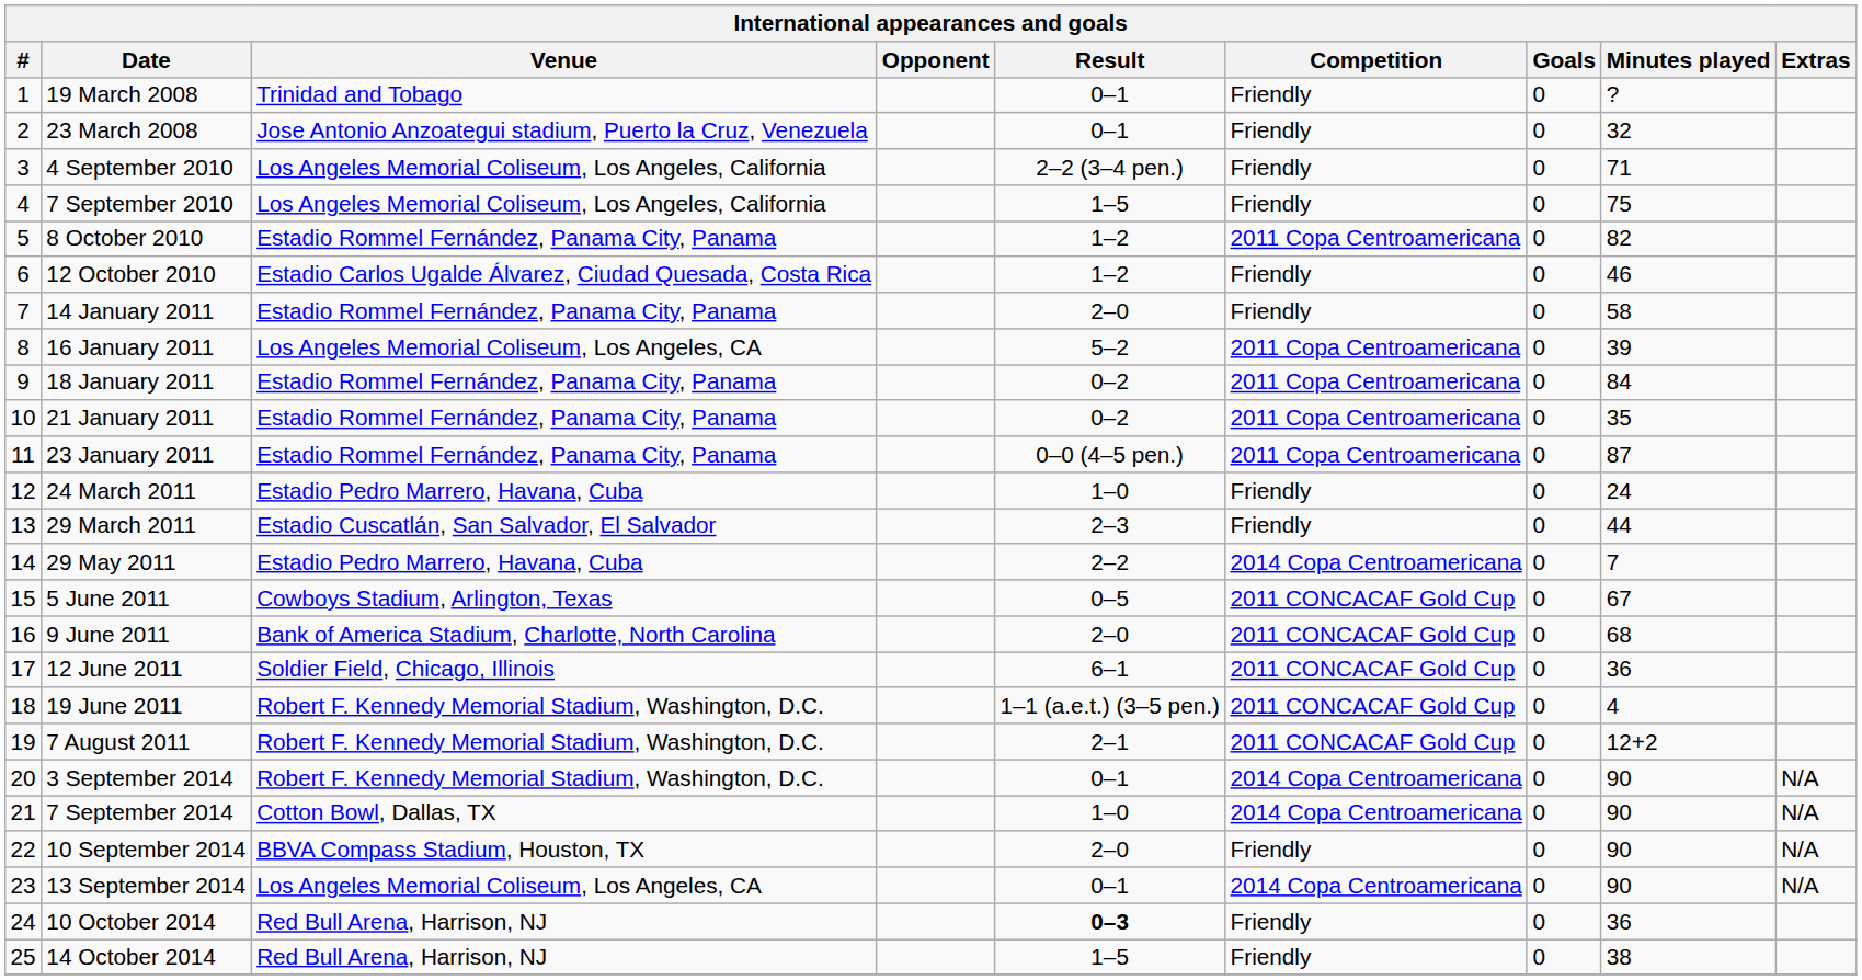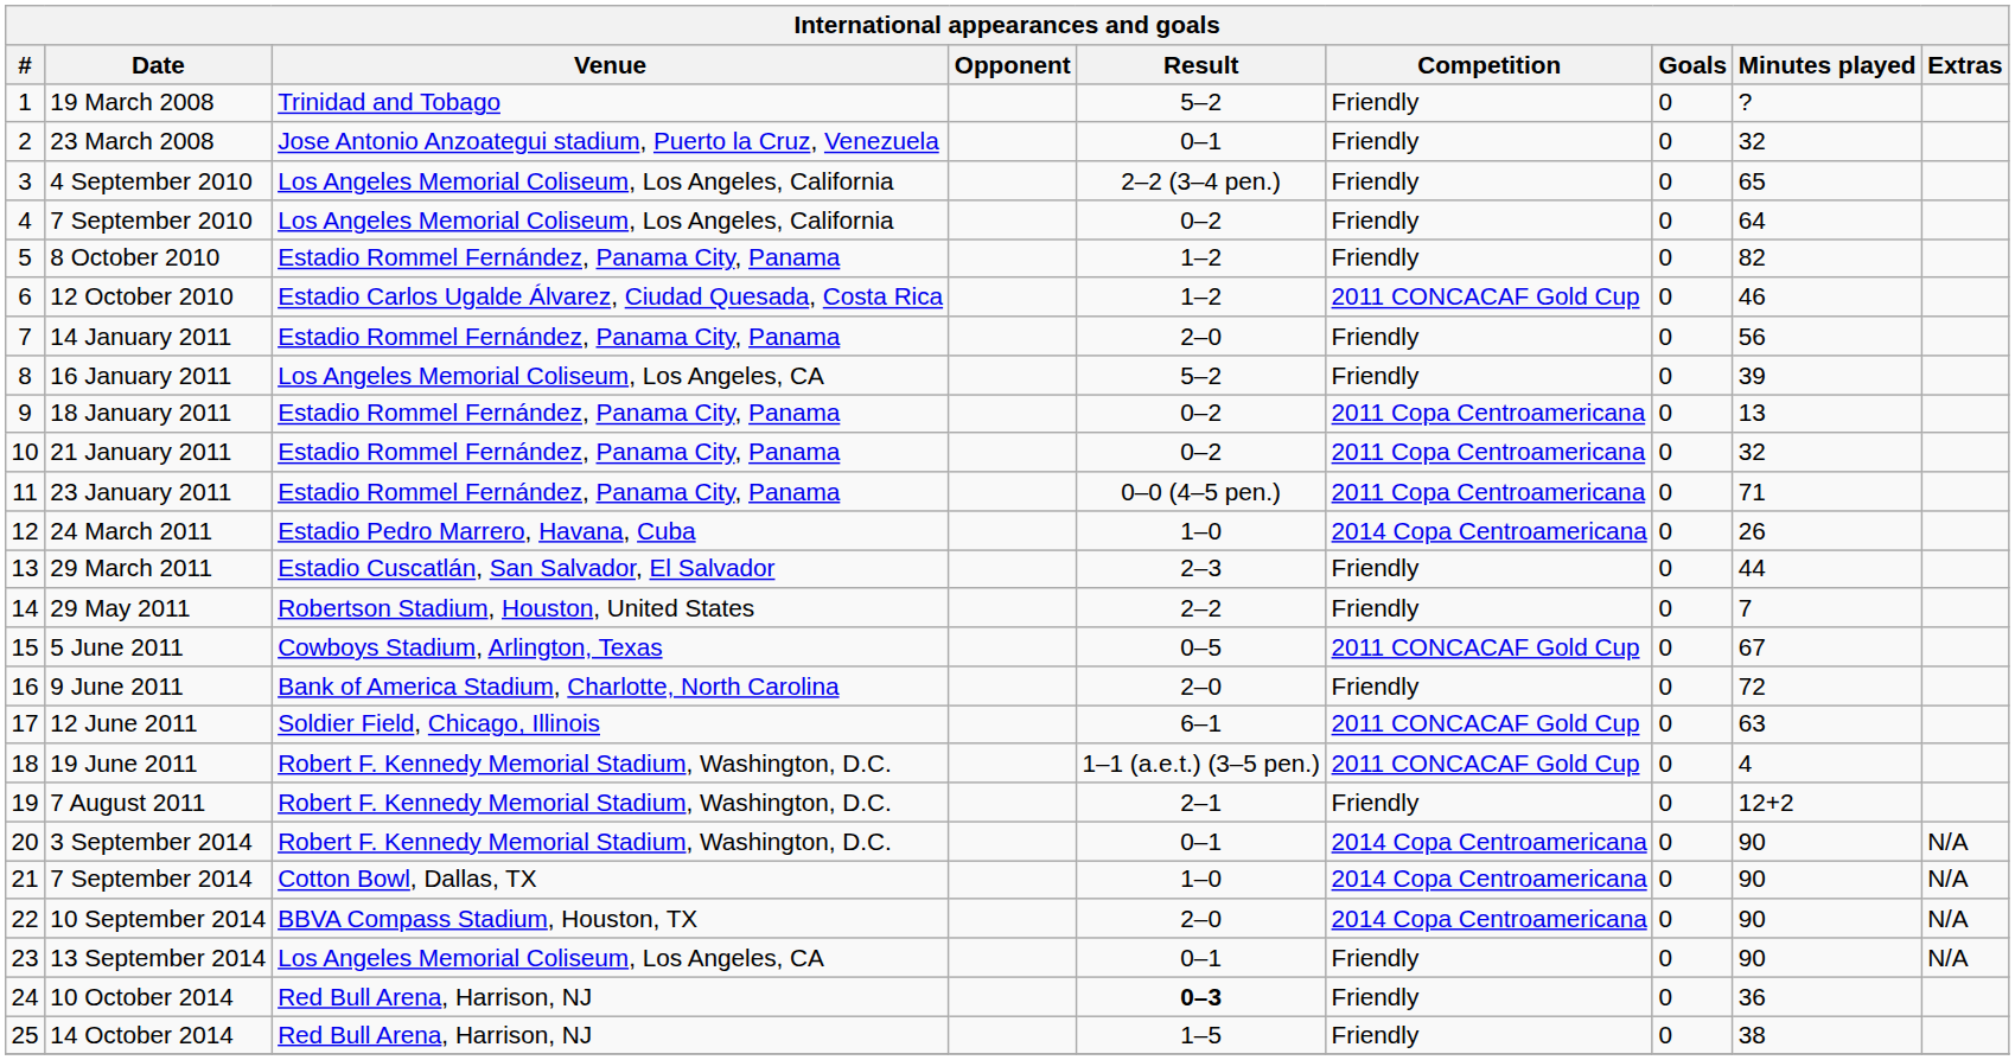19 March 2008 | Result: 0–1 -> 5–2
4 September 2010 | Minutes played: 71 -> 65
7 September 2010 | Result: 1–5 -> 0–2
7 September 2010 | Minutes played: 75 -> 64
8 October 2010 | Competition: 2011 Copa Centroamericana -> Friendly
12 October 2010 | Competition: Friendly -> 2011 CONCACAF Gold Cup
14 January 2011 | Minutes played: 58 -> 56
16 January 2011 | Competition: 2011 Copa Centroamericana -> Friendly
18 January 2011 | Minutes played: 84 -> 13
21 January 2011 | Minutes played: 35 -> 32
23 January 2011 | Minutes played: 87 -> 71
24 March 2011 | Competition: Friendly -> 2014 Copa Centroamericana
24 March 2011 | Minutes played: 24 -> 26
29 May 2011 | Venue: Estadio Pedro Marrero, Havana, Cuba -> Robertson Stadium, Houston, United States
29 May 2011 | Competition: 2014 Copa Centroamericana -> Friendly
9 June 2011 | Competition: 2011 CONCACAF Gold Cup -> Friendly
9 June 2011 | Minutes played: 68 -> 72
12 June 2011 | Minutes played: 36 -> 63
7 August 2011 | Competition: 2011 CONCACAF Gold Cup -> Friendly
10 September 2014 | Competition: Friendly -> 2014 Copa Centroamericana
13 September 2014 | Competition: 2014 Copa Centroamericana -> Friendly
